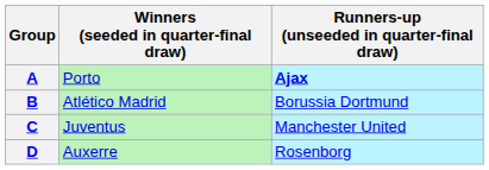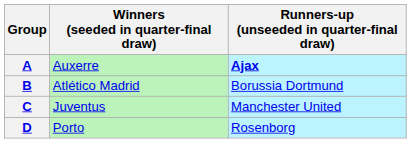A | Winners (seeded in quarter-final draw): Porto -> Auxerre
D | Winners (seeded in quarter-final draw): Auxerre -> Porto
